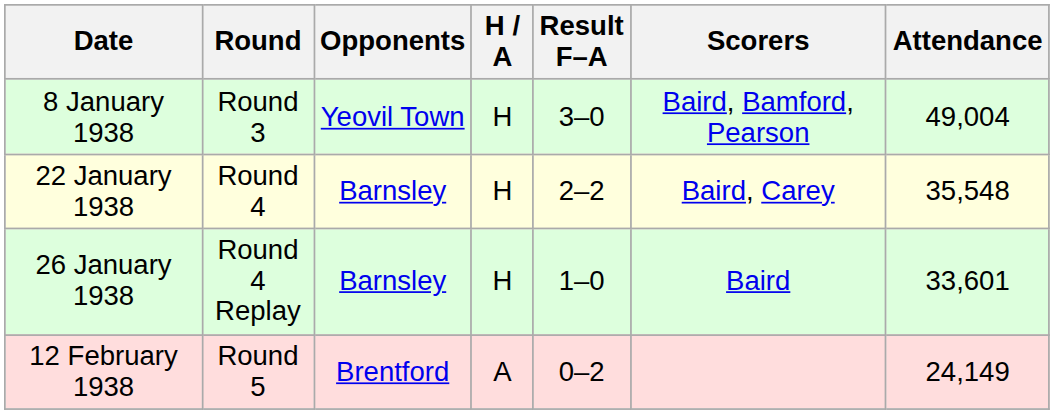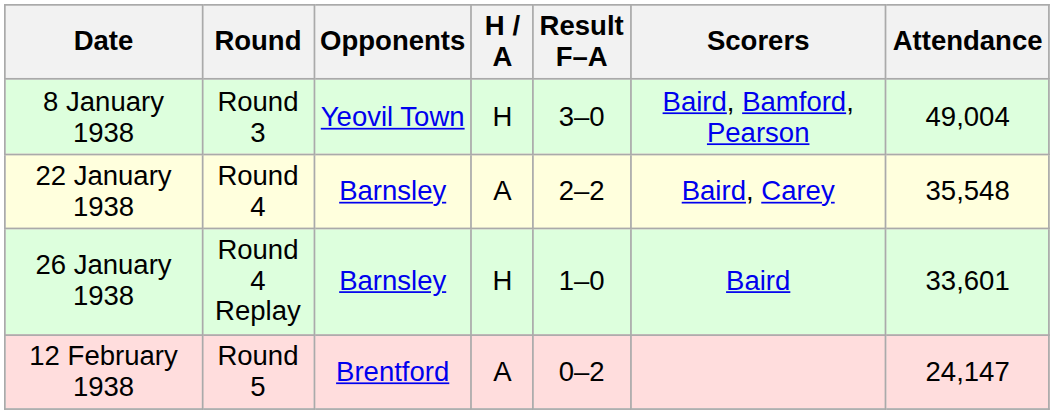22 January 1938 | H / A: H -> A
12 February 1938 | Attendance: 24,149 -> 24,147
